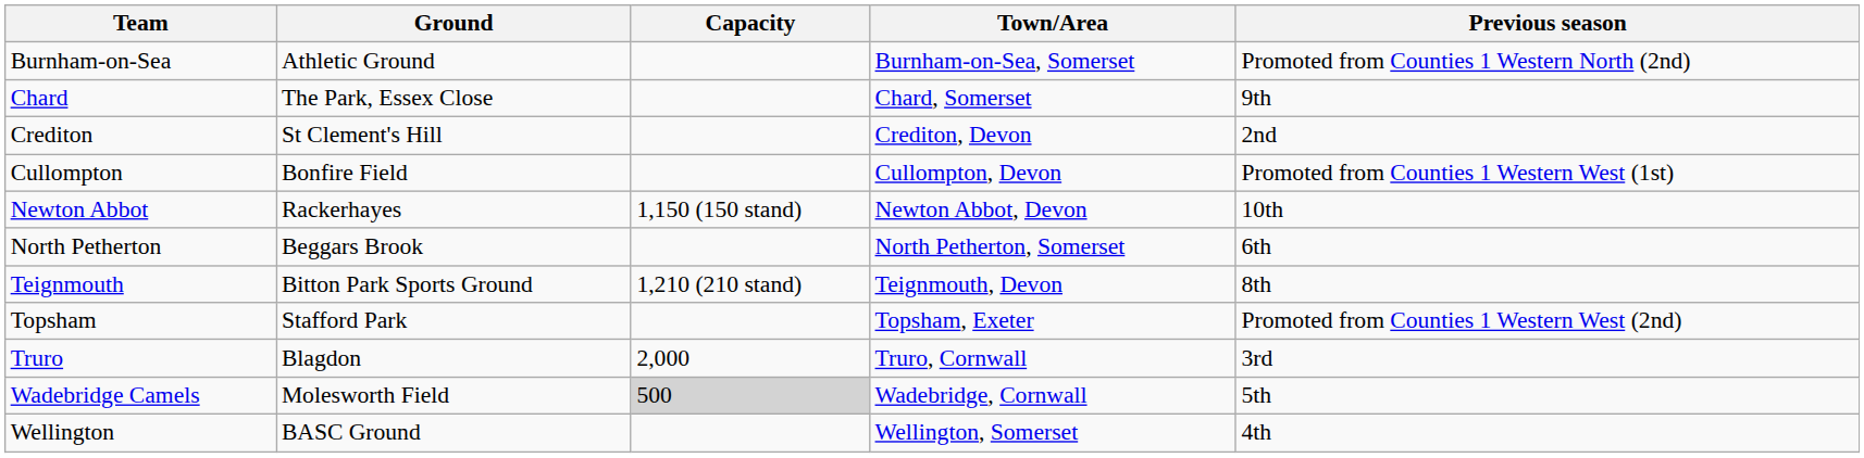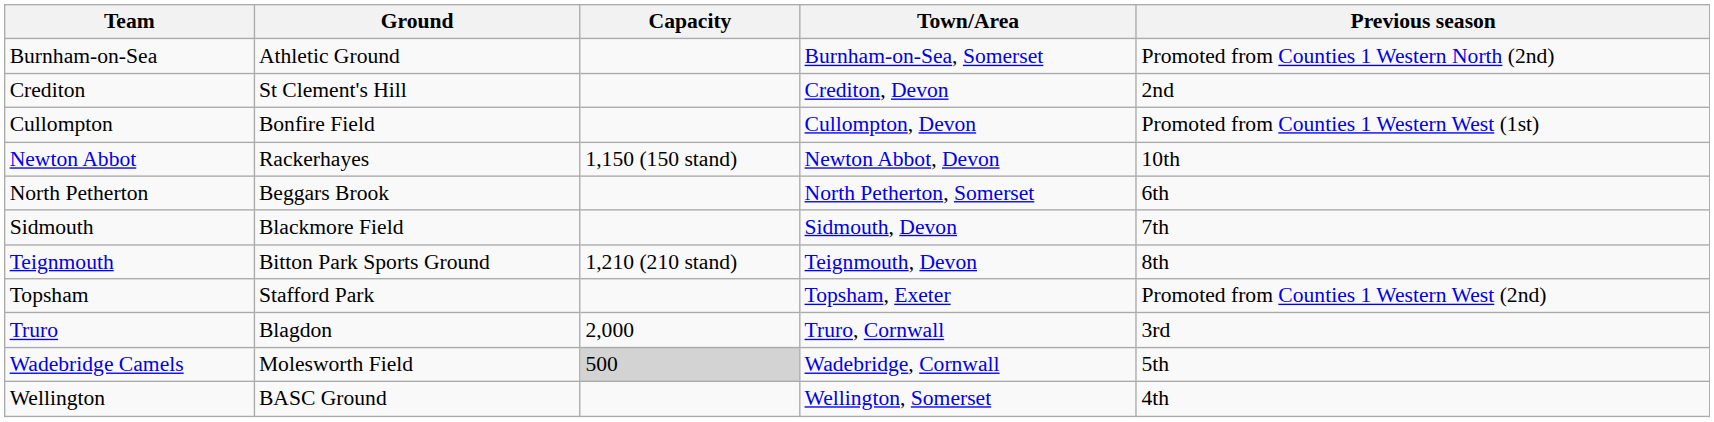- row: Chard | The Park, Essex Close | Chard, Somerset | 9th
+ row: Sidmouth | Blackmore Field | Sidmouth, Devon | 7th
